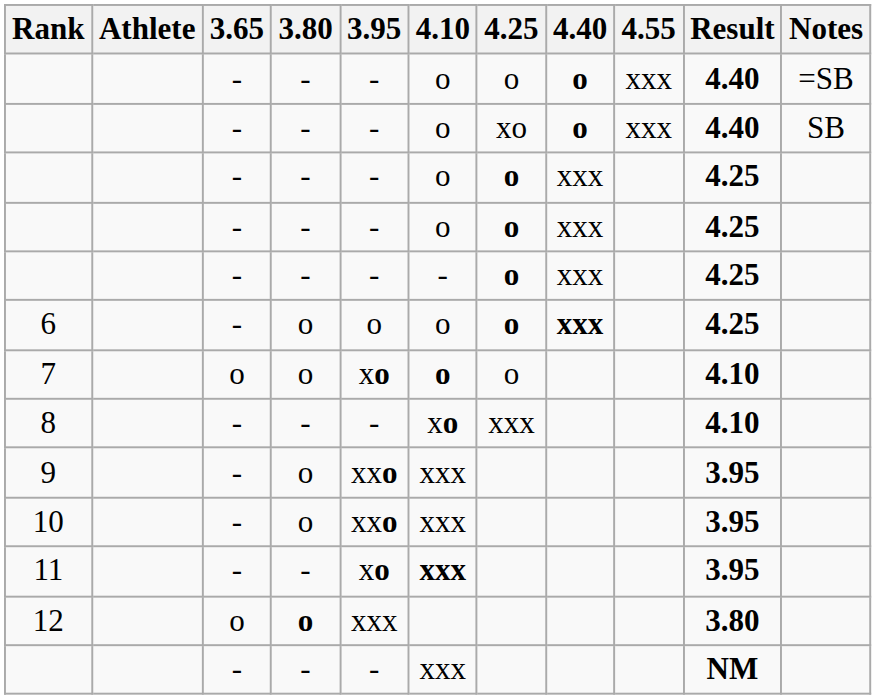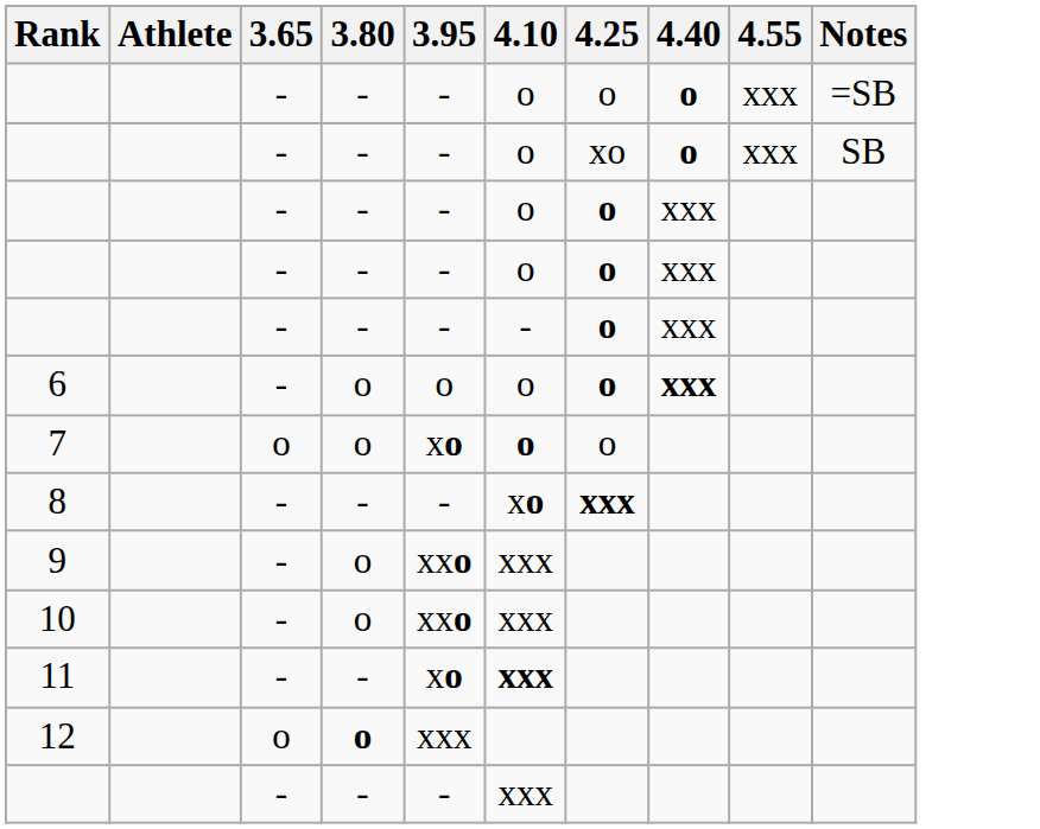- column: Result | 4.40 | 4.40 | 4.25 | 4.25 | 4.25 | 4.25 | 4.10 | 4.10 | 3.95 | 3.95 | 3.95 | 3.80 | NM
8 | 4.25: normal -> bold
